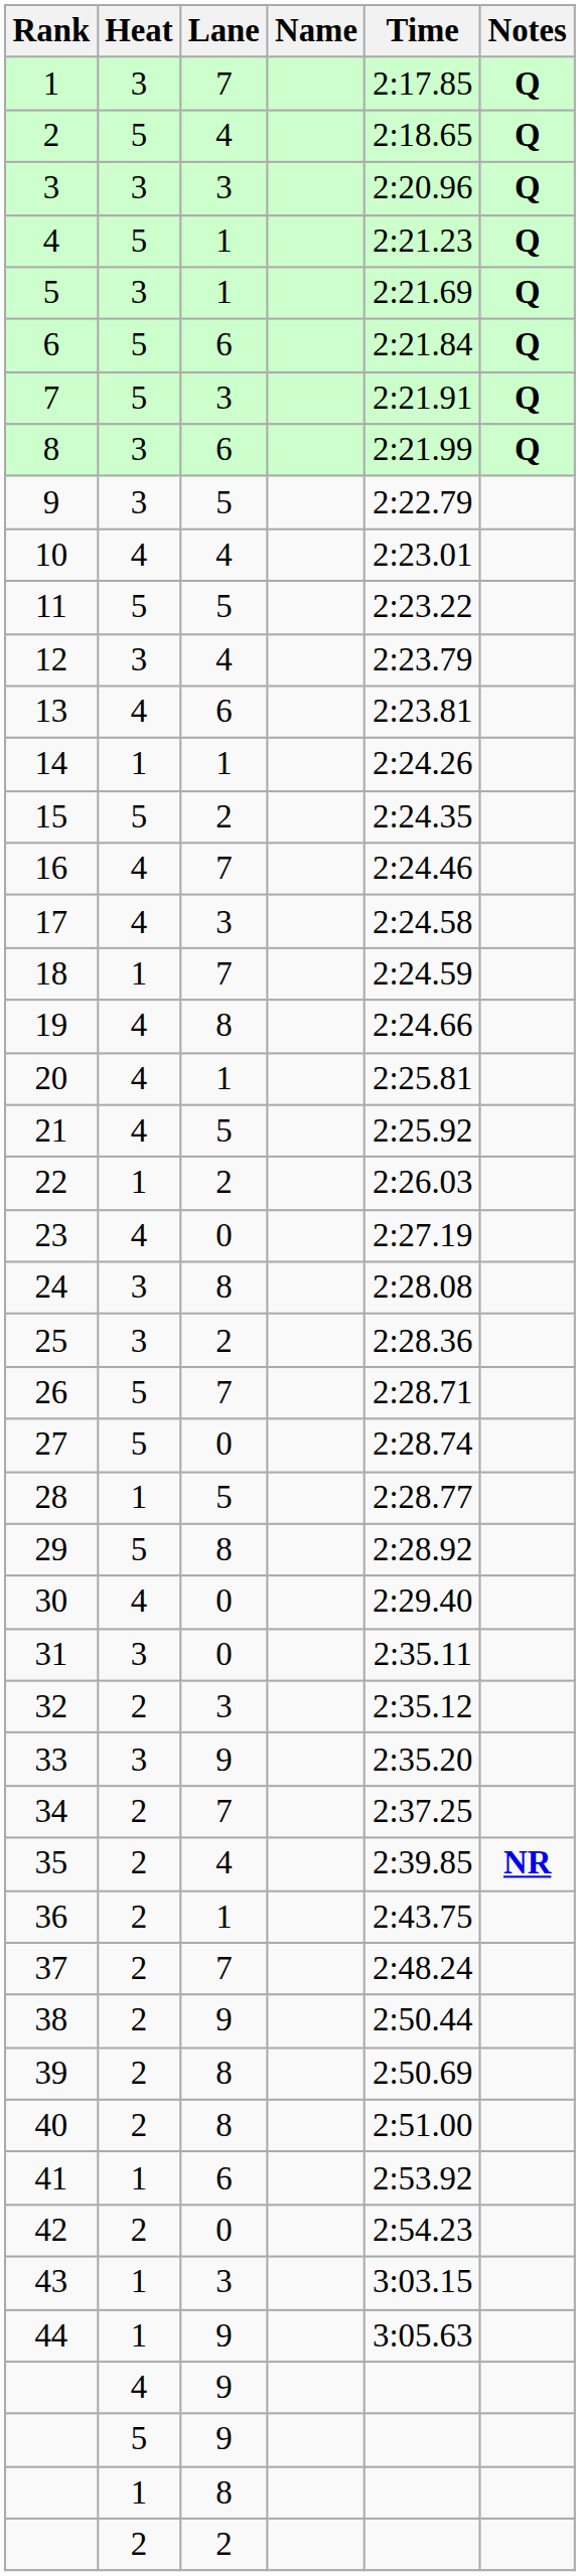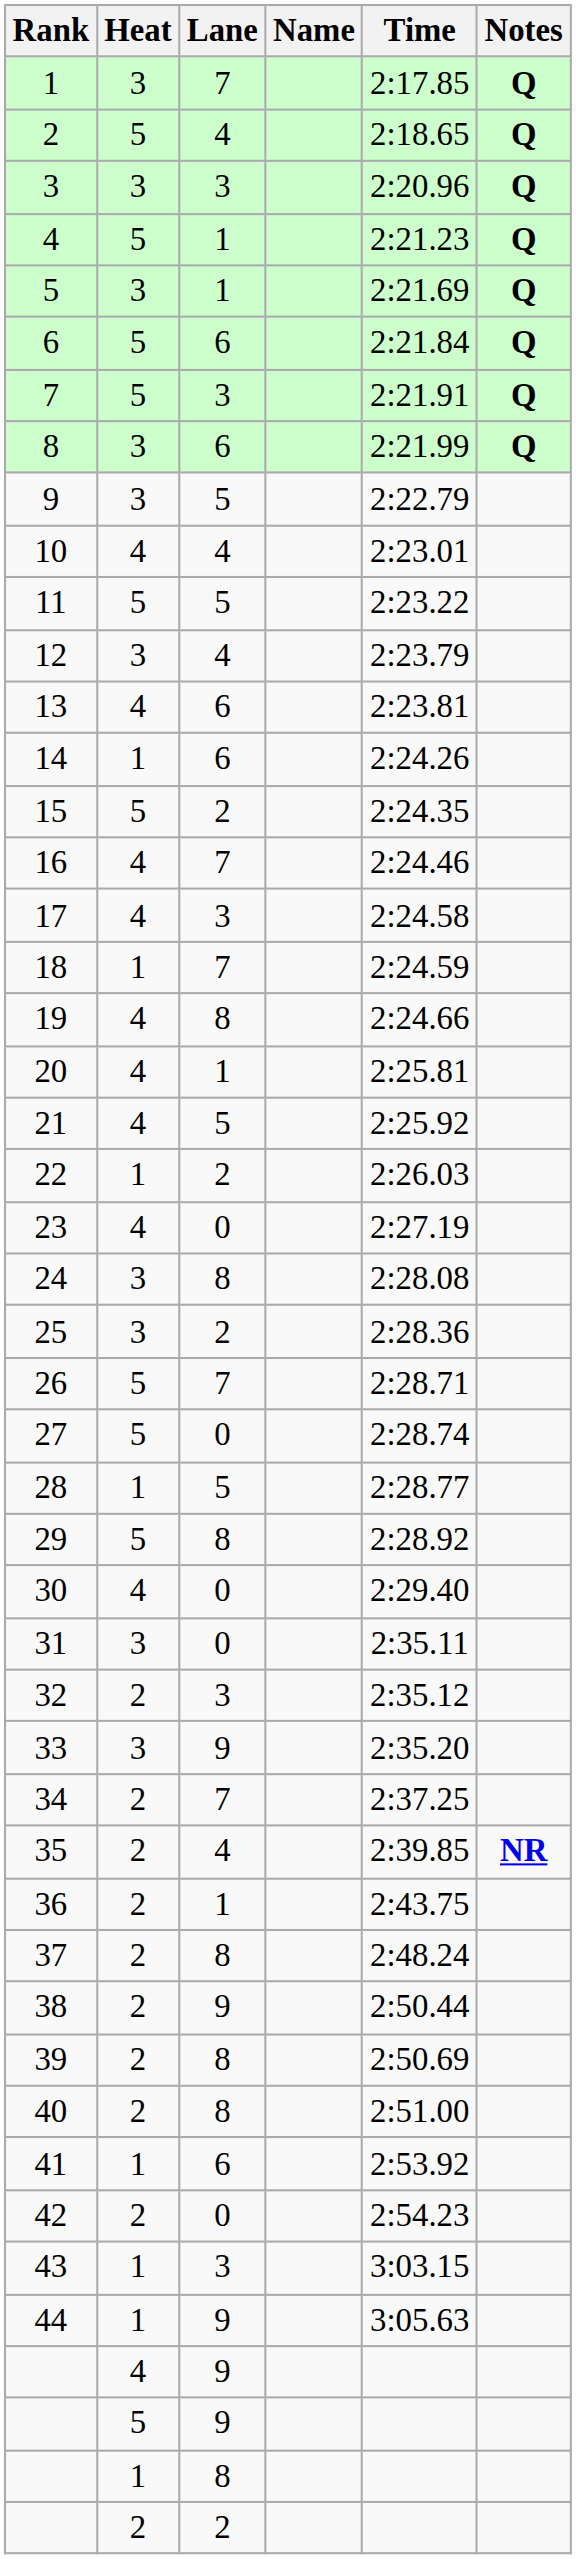14 | Lane: 1 -> 6
37 | Lane: 7 -> 8
